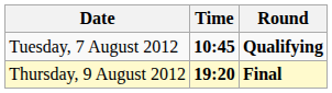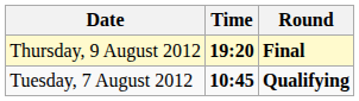rows swapped: Tuesday, 7 August 2012 <-> Thursday, 9 August 2012
